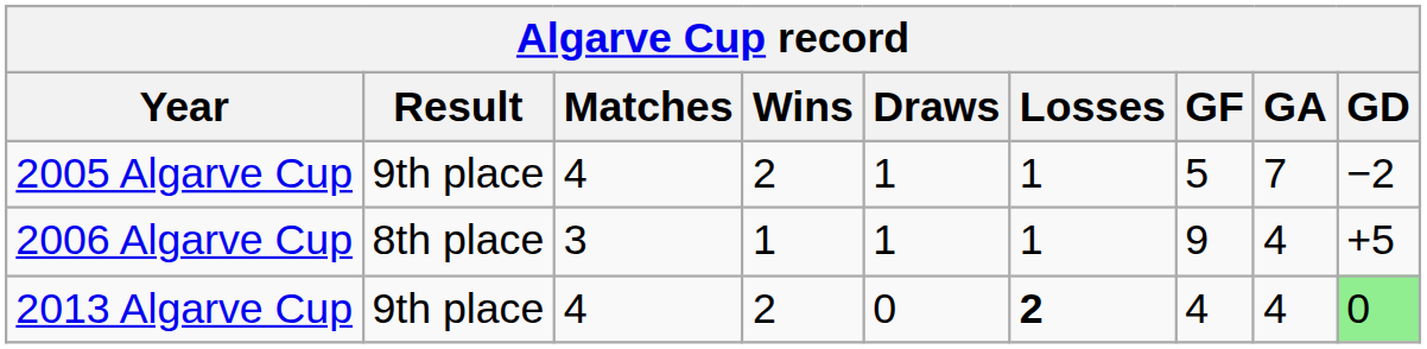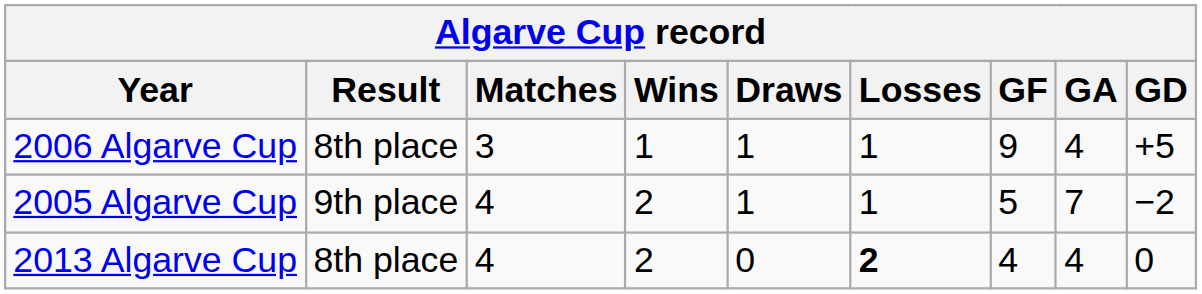rows swapped: 2005 Algarve Cup <-> 2006 Algarve Cup
2013 Algarve Cup | Result: 9th place -> 8th place
2013 Algarve Cup | GD: lightgreen background -> no background
